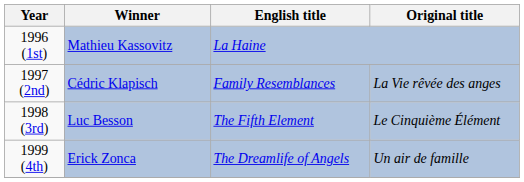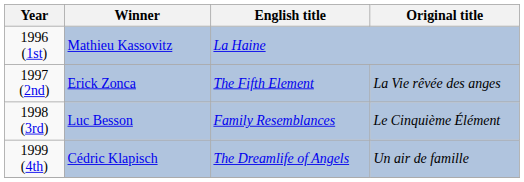1997 (2nd) | Winner: Cédric Klapisch -> Erick Zonca
1997 (2nd) | English title: Family Resemblances -> The Fifth Element
1998 (3rd) | English title: The Fifth Element -> Family Resemblances
1999 (4th) | Winner: Erick Zonca -> Cédric Klapisch
